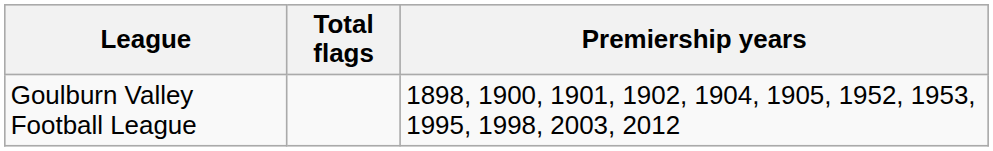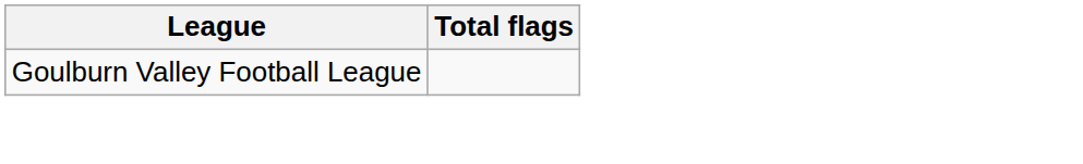- column: Premiership years | 1898, 1900, 1901, 1902, 1904, 1905, 1952, 1953, 1995, 1998, 2003, 2012
